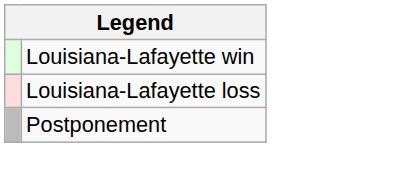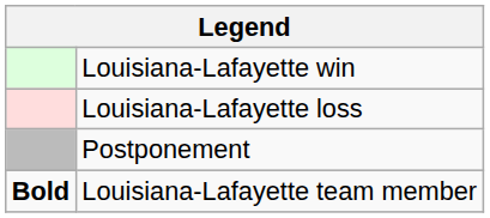+ row: Bold | Louisiana-Lafayette team member
